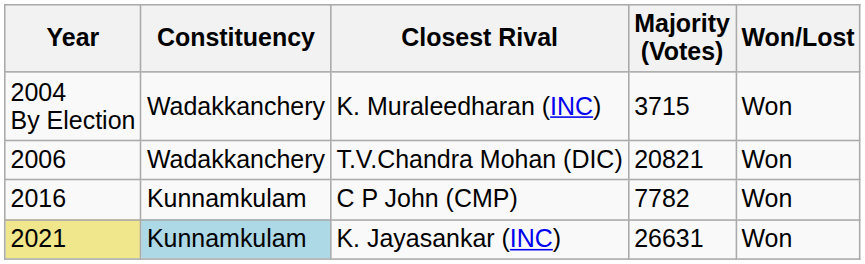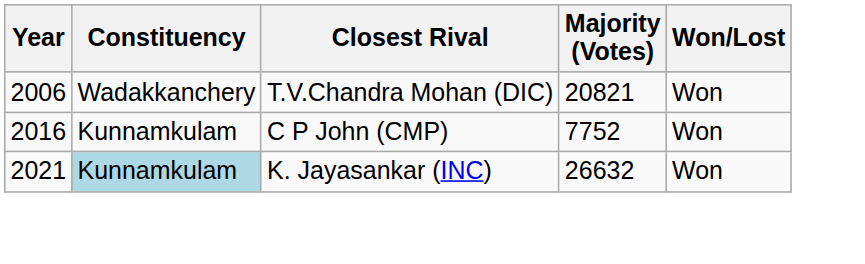- row: 2004 By Election | Wadakkanchery | K. Muraleedharan (INC) | 3715 | Won
C P John (CMP) | Majority (Votes): 7782 -> 7752
K. Jayasankar (INC) | Year: khaki background -> no background
K. Jayasankar (INC) | Majority (Votes): 26631 -> 26632
